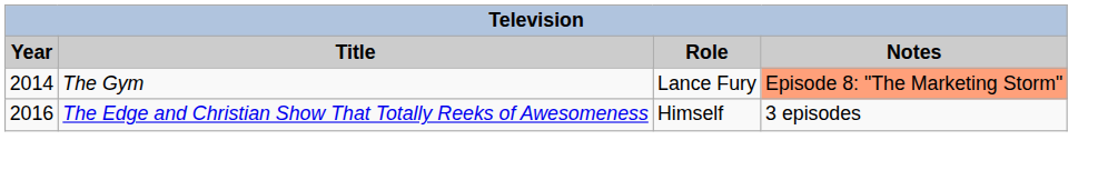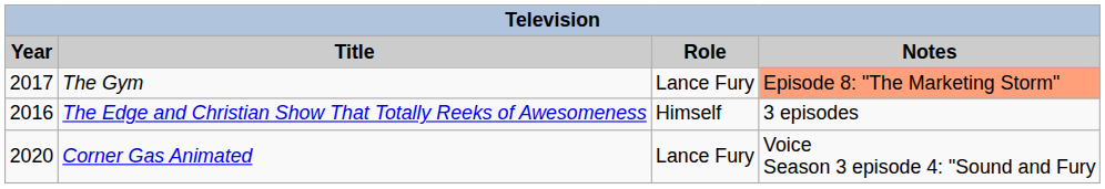The Gym | Year: 2014 -> 2017
+ row: 2020 | Corner Gas Animated | Lance Fury | Voice Season 3 episode 4: "Sound and Fury
